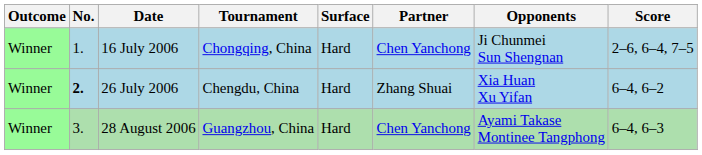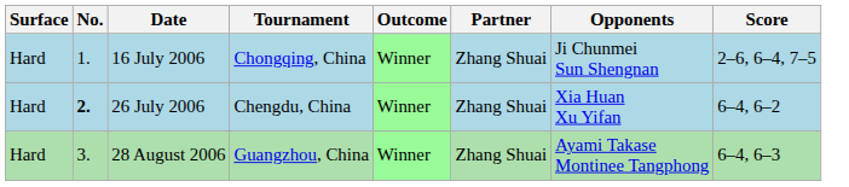columns swapped: Outcome <-> Surface
16 July 2006 | Partner: Chen Yanchong -> Zhang Shuai
28 August 2006 | Partner: Chen Yanchong -> Zhang Shuai
